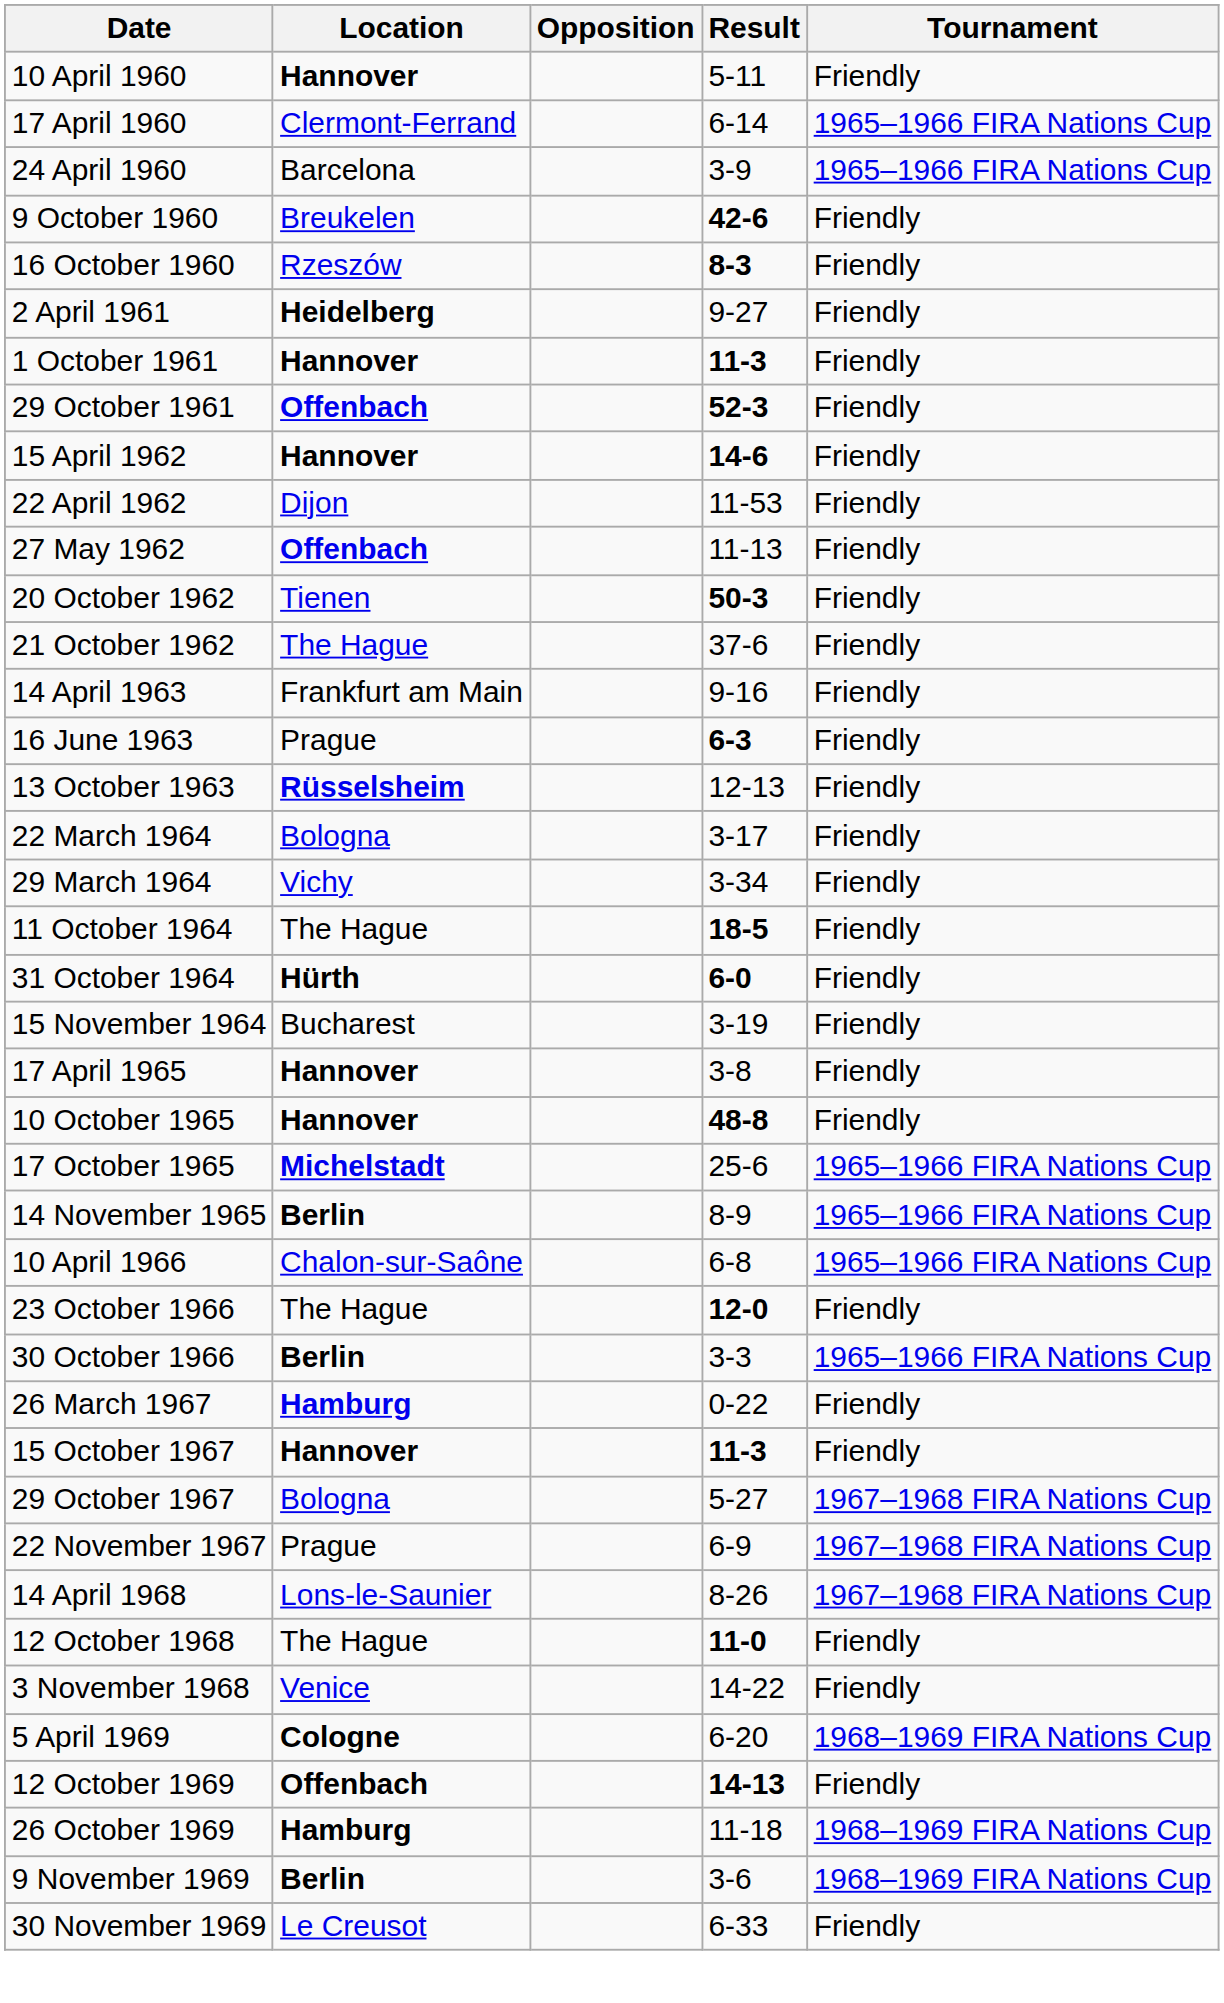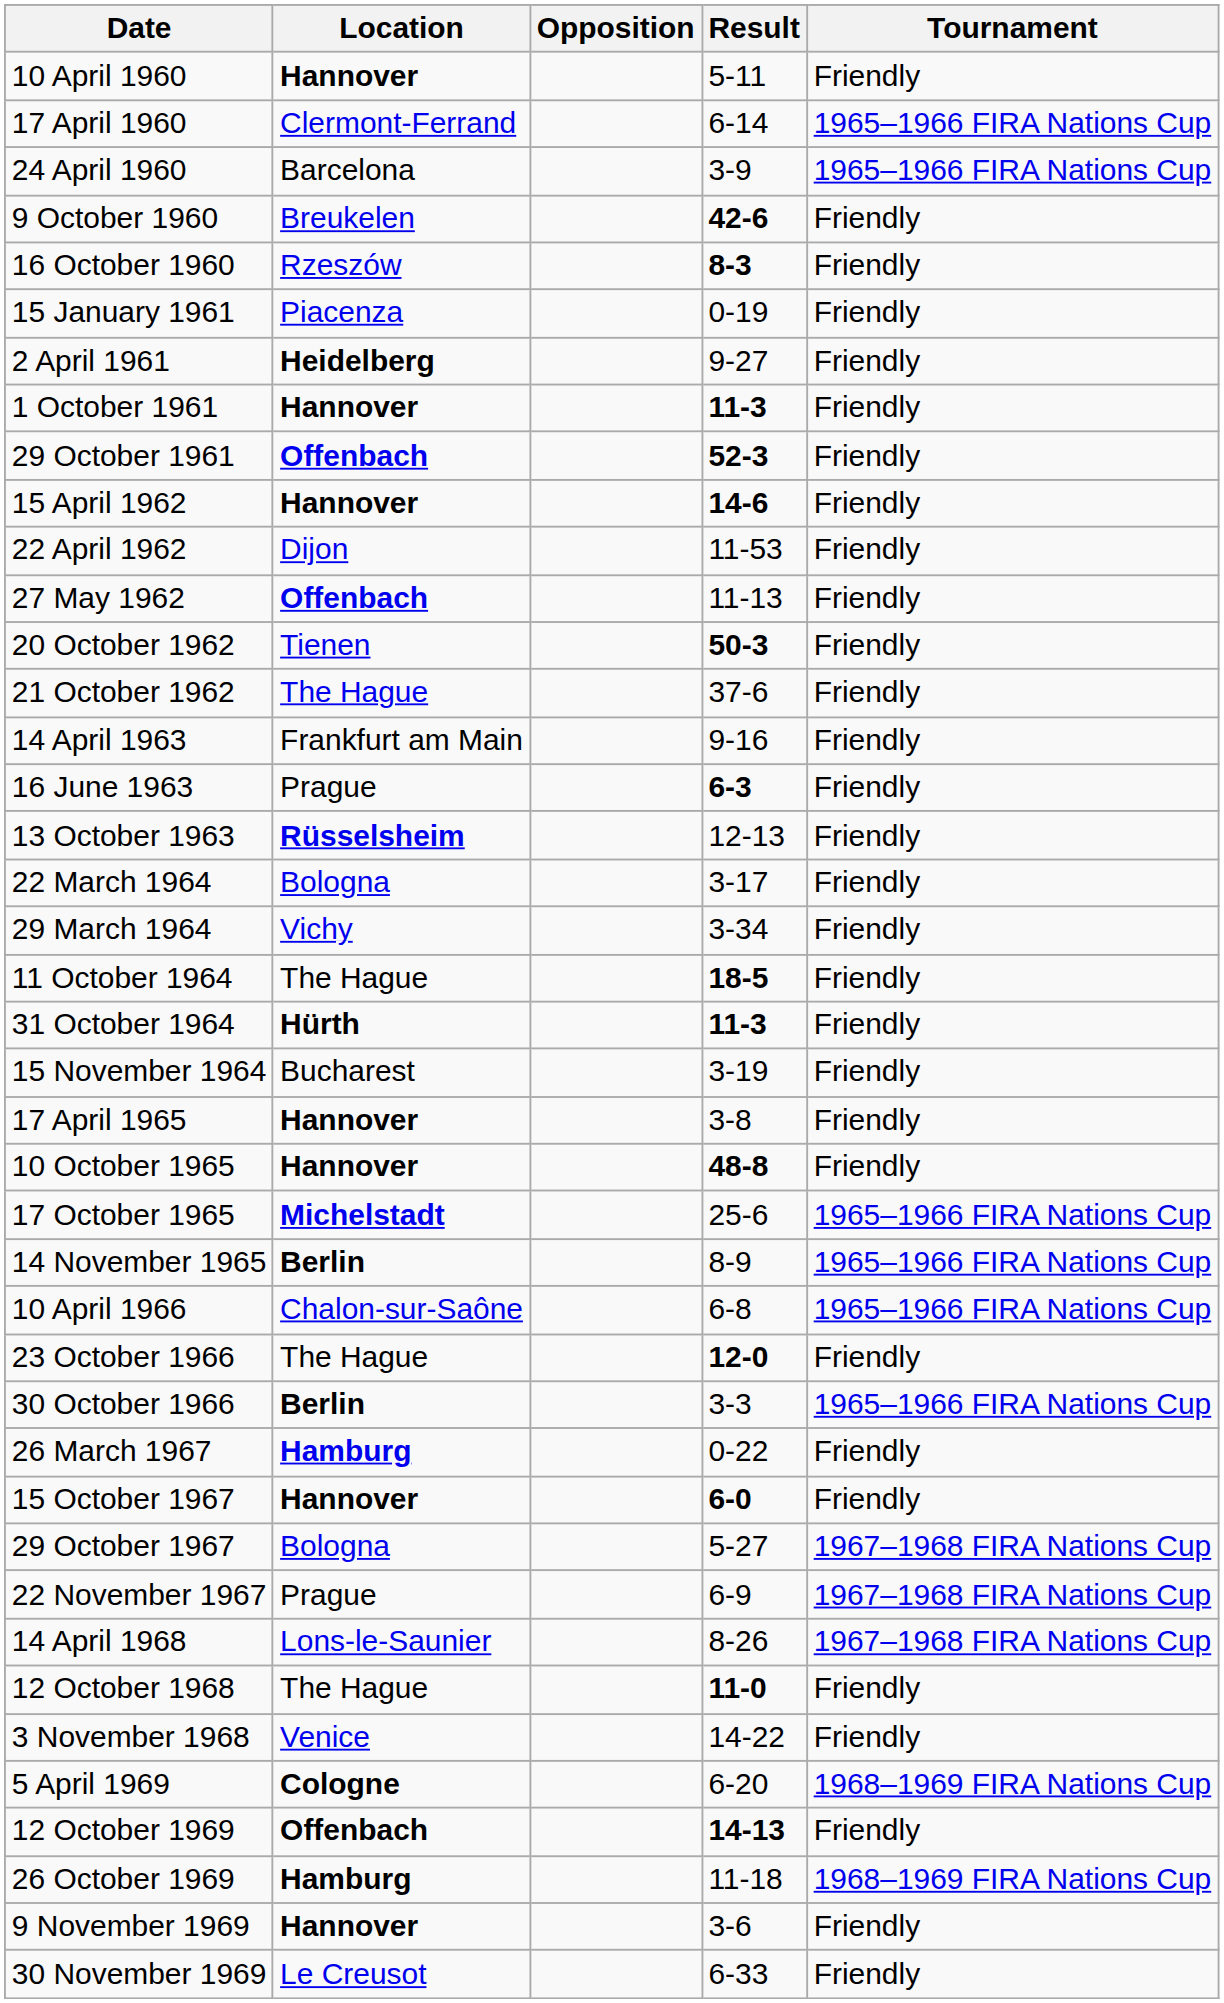+ row: 15 January 1961 | Piacenza | 0-19 | Friendly
31 October 1964 | Result: 6-0 -> 11-3
15 October 1967 | Result: 11-3 -> 6-0
9 November 1969 | Location: Berlin -> Hannover
9 November 1969 | Tournament: 1968–1969 FIRA Nations Cup -> Friendly
